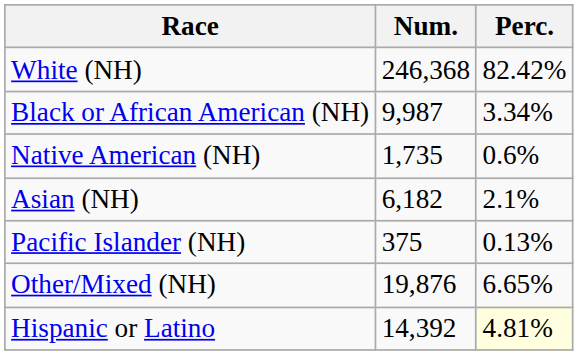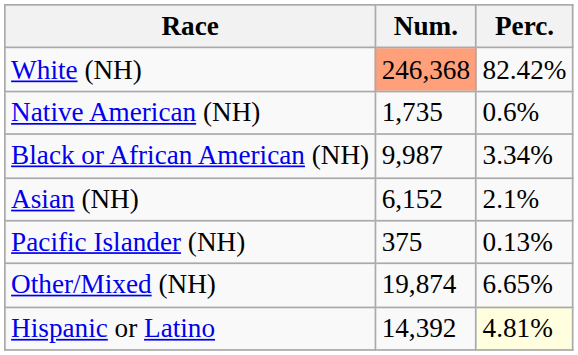White (NH) | Num.: no background -> lightsalmon background
rows swapped: Black or African American (NH) <-> Native American (NH)
Asian (NH) | Num.: 6,182 -> 6,152
Other/Mixed (NH) | Num.: 19,876 -> 19,874
